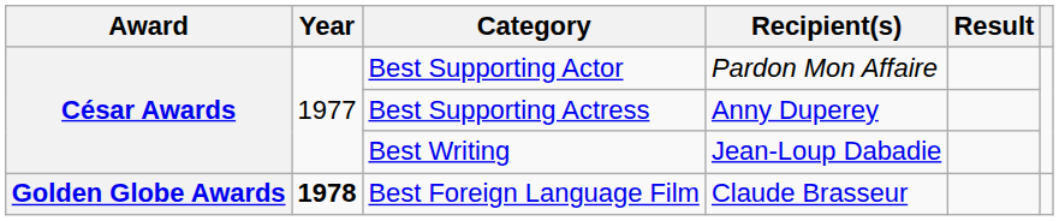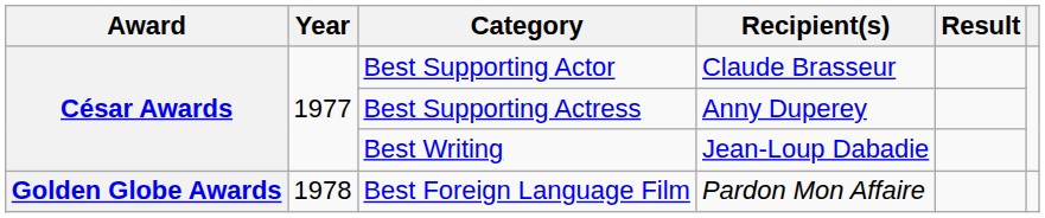Best Supporting Actor | Recipient(s): Pardon Mon Affaire -> Claude Brasseur
Best Foreign Language Film | Year: bold -> normal
Best Foreign Language Film | Recipient(s): Claude Brasseur -> Pardon Mon Affaire
